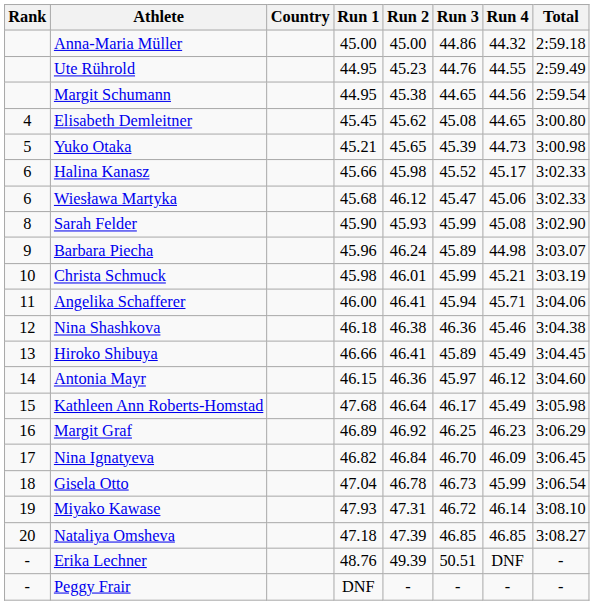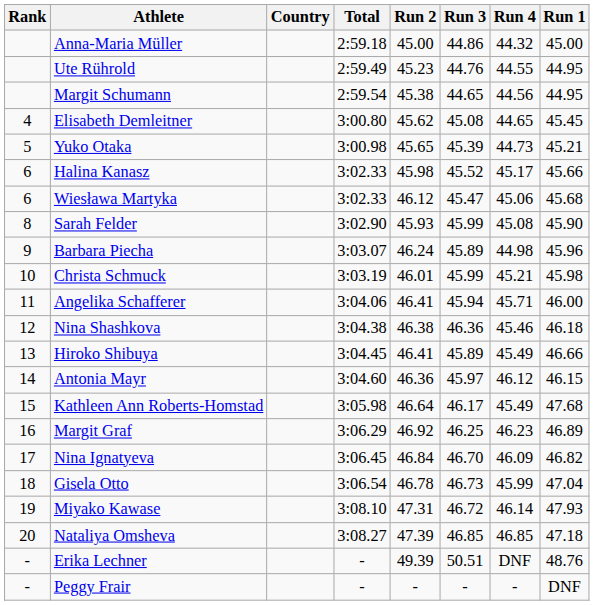columns swapped: Run 1 <-> Total
